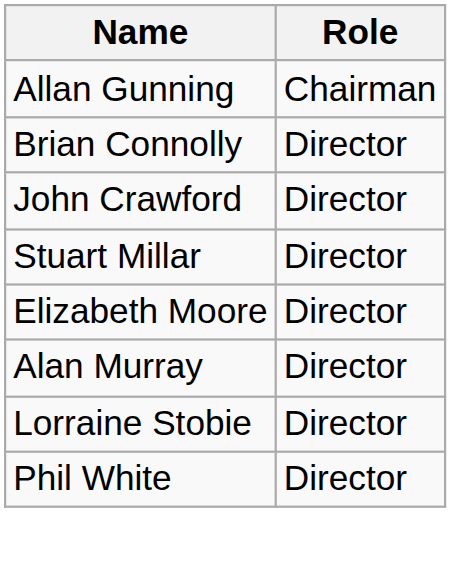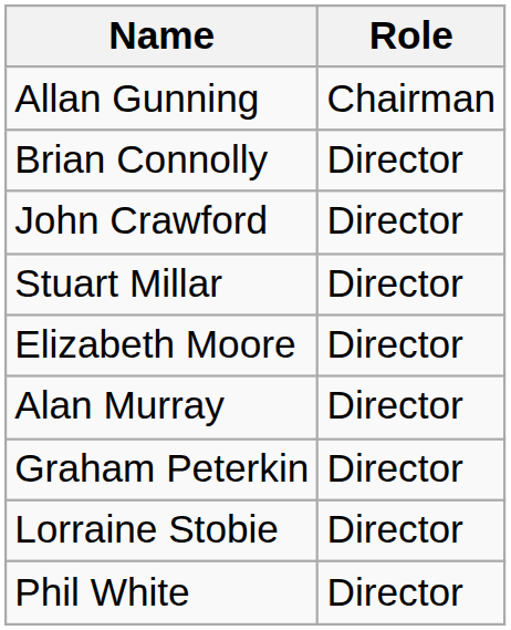+ row: Graham Peterkin | Director
